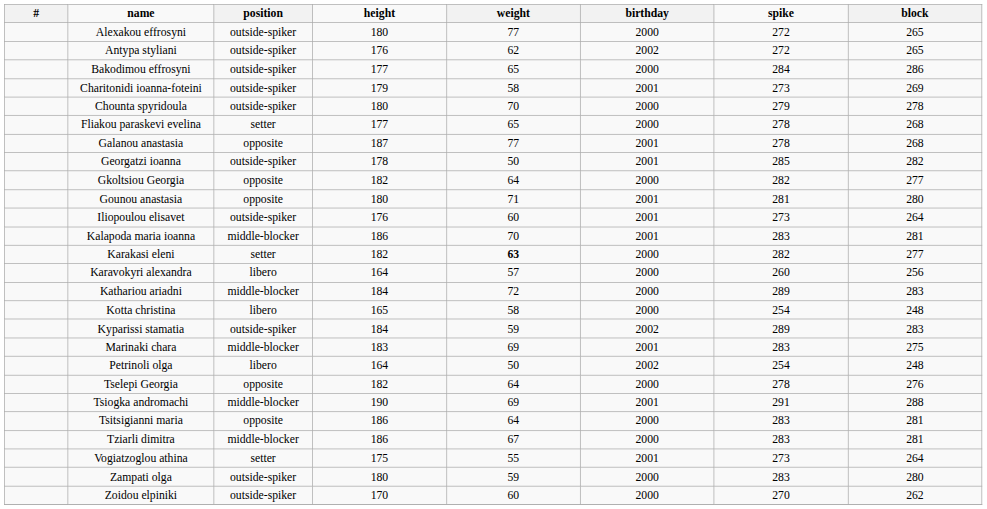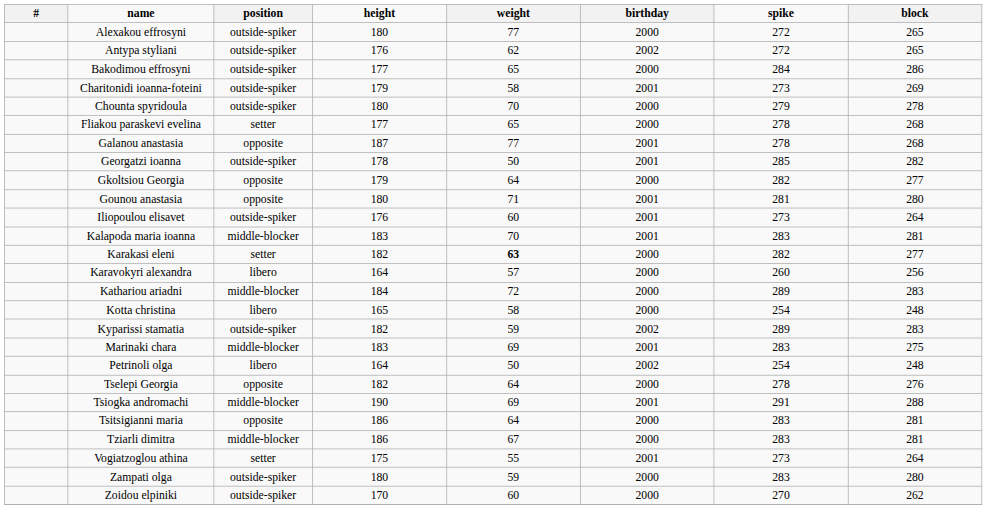Gkoltsiou Georgia | height: 182 -> 179
Kalapoda maria ioanna | height: 186 -> 183
Kyparissi stamatia | height: 184 -> 182
